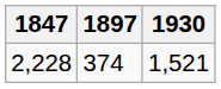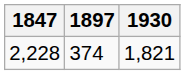2,228 | 1930: 1,521 -> 1,821
